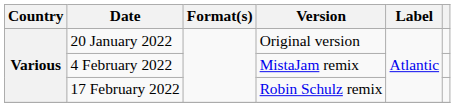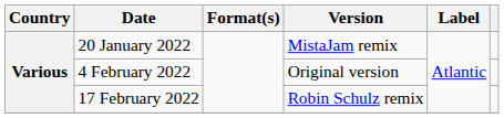20 January 2022 | Version: Original version -> MistaJam remix
4 February 2022 | Version: MistaJam remix -> Original version
